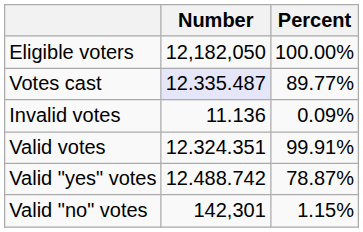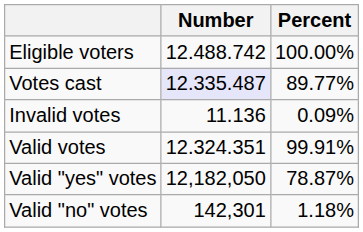Eligible voters | Number: 12,182,050 -> 12.488.742
Valid "yes" votes | Number: 12.488.742 -> 12,182,050
Valid "no" votes | Percent: 1.15% -> 1.18%
